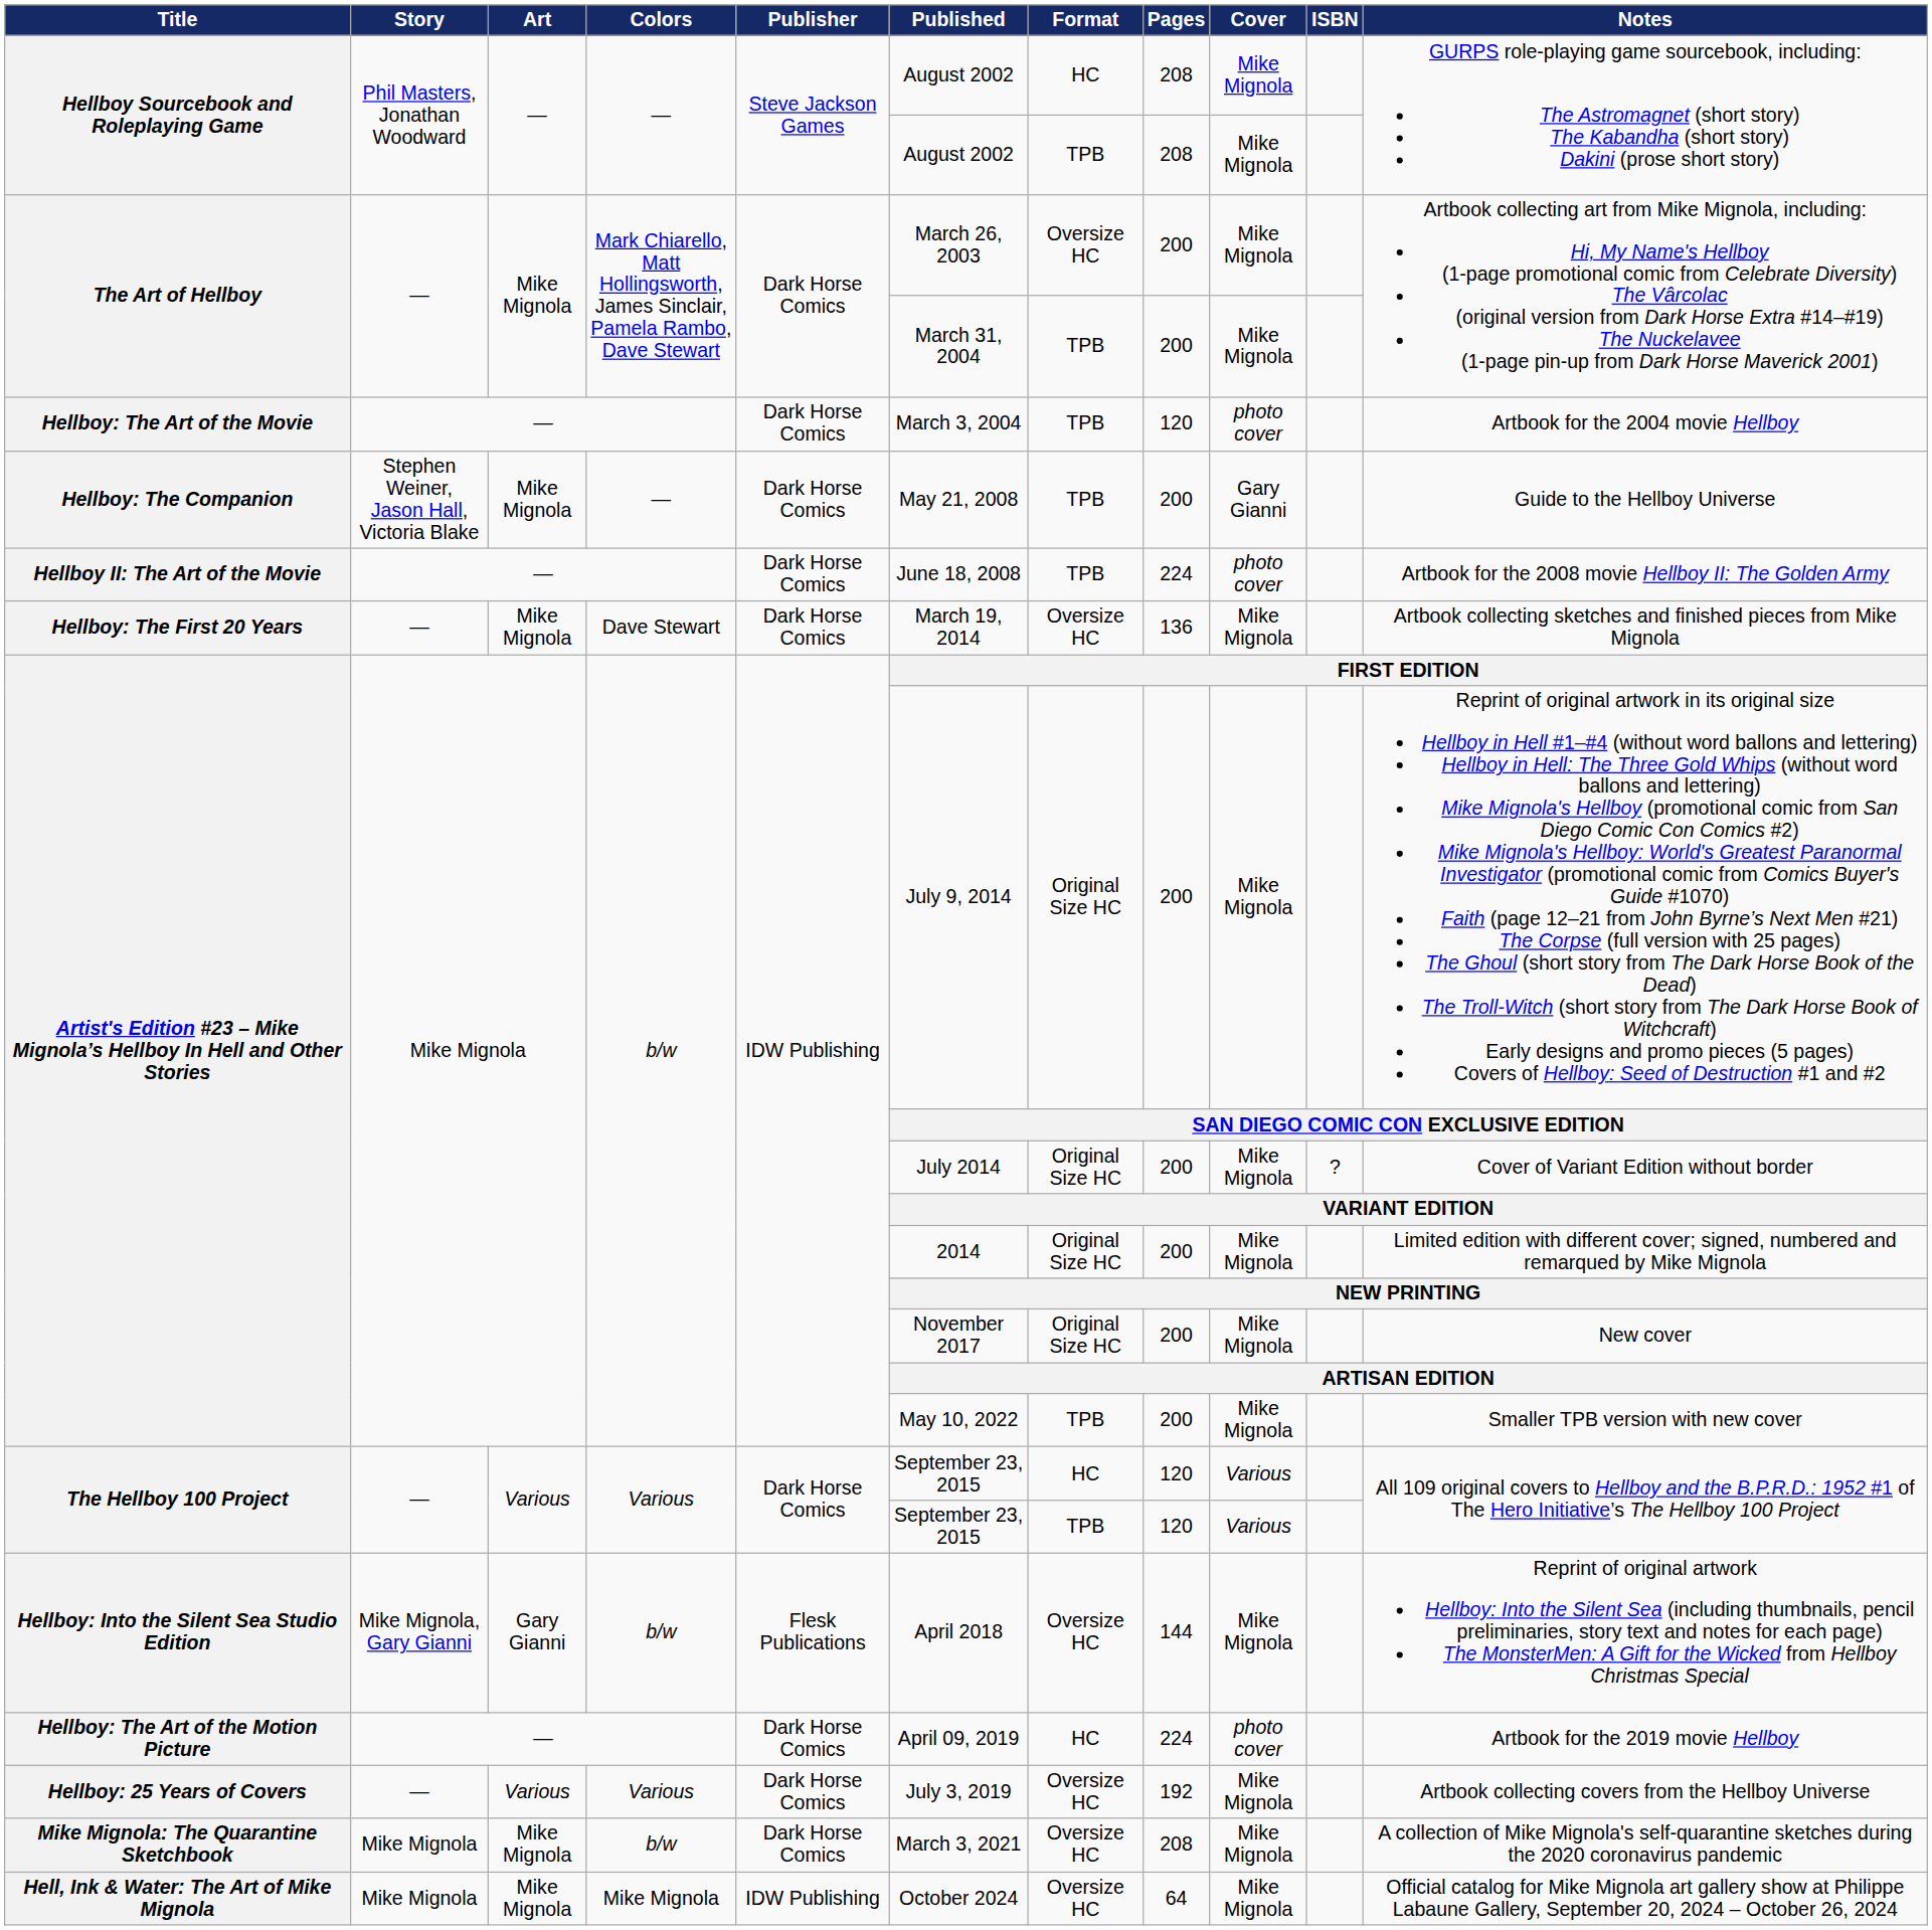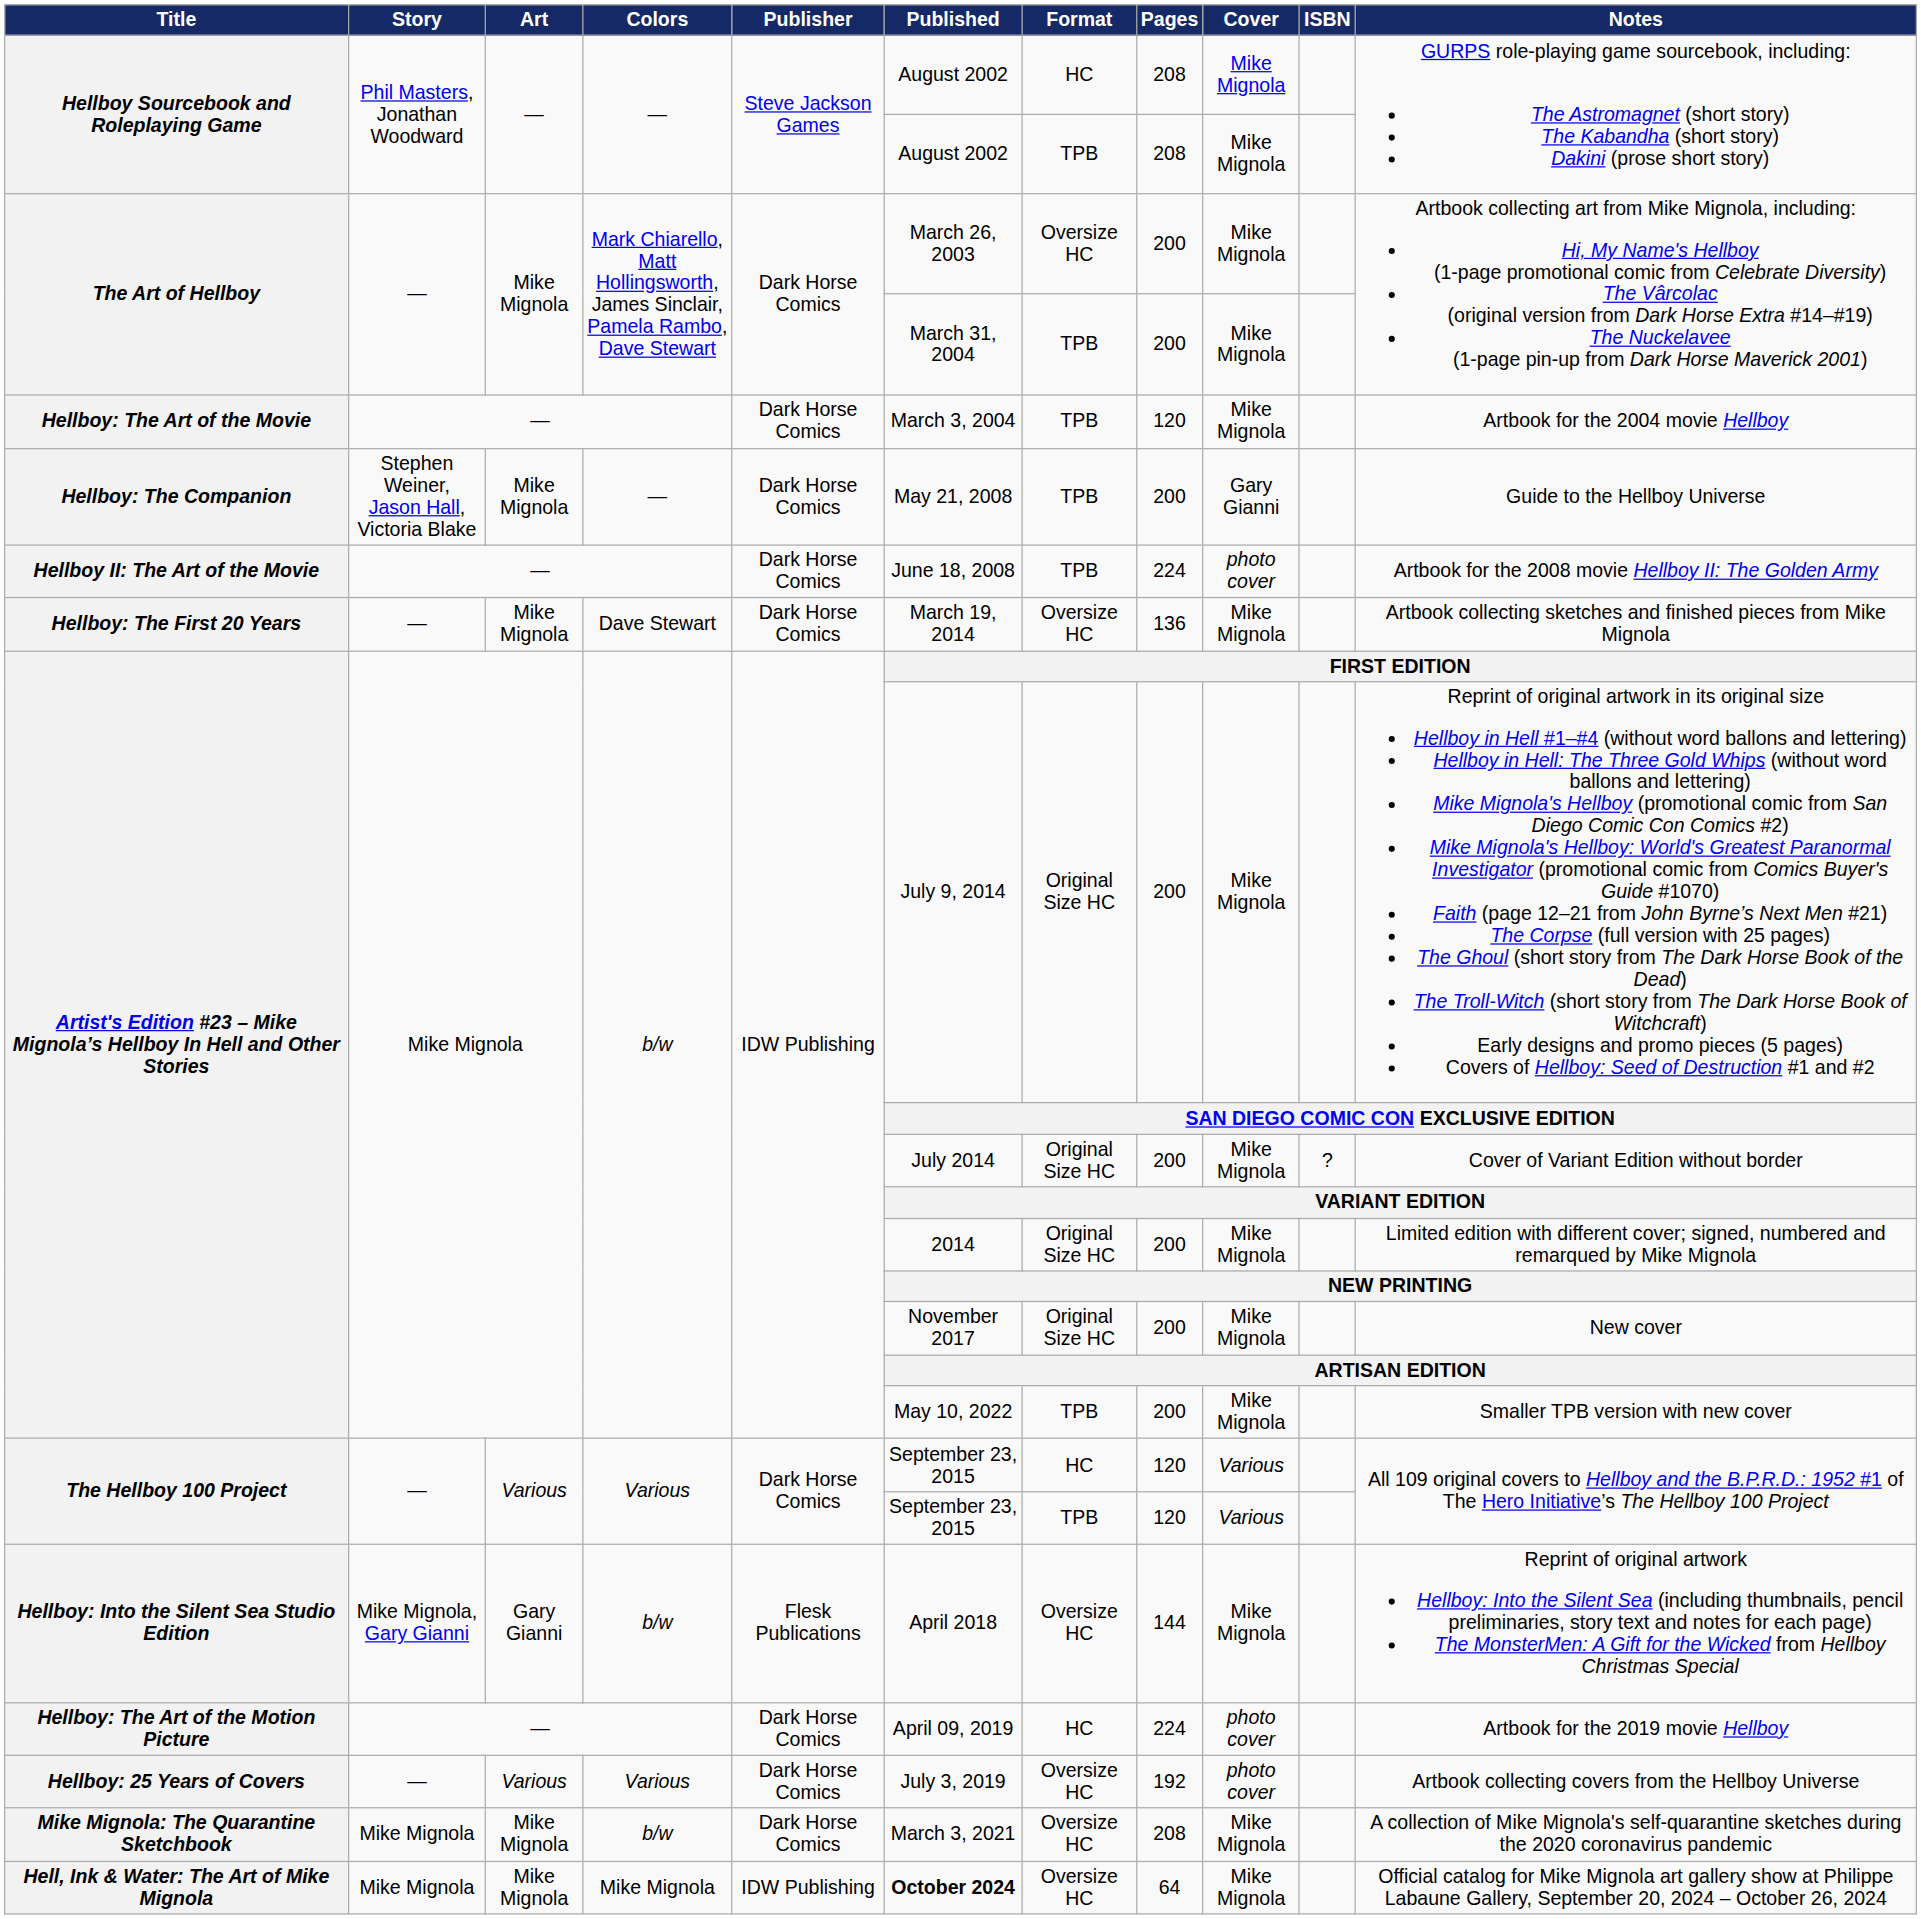Hellboy: The Art of the Movie | Cover: photo cover -> Mike Mignola
Hellboy: 25 Years of Covers | Cover: Mike Mignola -> photo cover
Hell, Ink & Water: The Art of Mike Mignola | Published: normal -> bold
